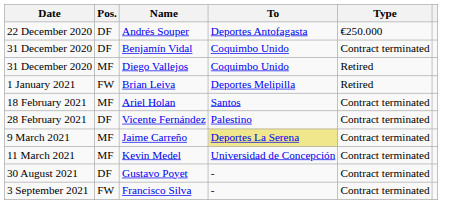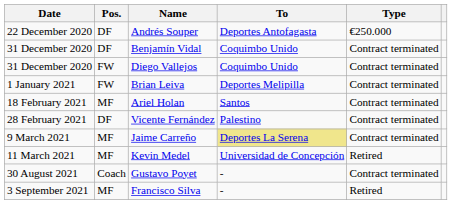Diego Vallejos | Pos.: MF -> FW
Diego Vallejos | Type: Retired -> Contract terminated
Brian Leiva | Type: Retired -> Contract terminated
Kevin Medel | Type: Contract terminated -> Retired
Gustavo Poyet | Pos.: DF -> Coach
Francisco Silva | Pos.: FW -> MF
Francisco Silva | Type: Contract terminated -> Retired
